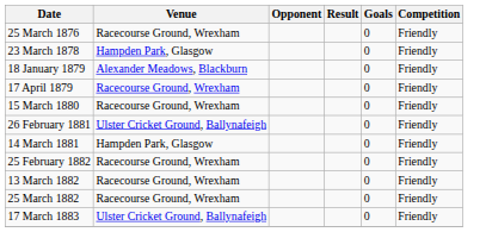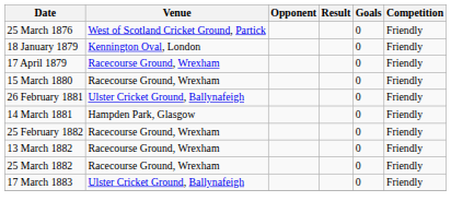25 March 1876 | Venue: Racecourse Ground, Wrexham -> West of Scotland Cricket Ground, Partick
- row: 23 March 1878 | Hampden Park, Glasgow | 0 | Friendly
18 January 1879 | Venue: Alexander Meadows, Blackburn -> Kennington Oval, London
